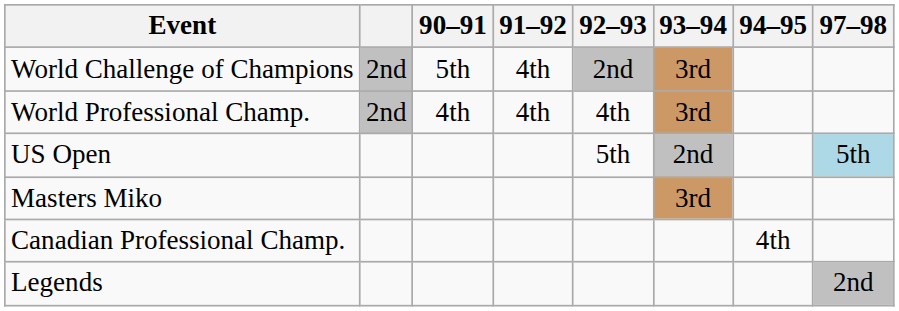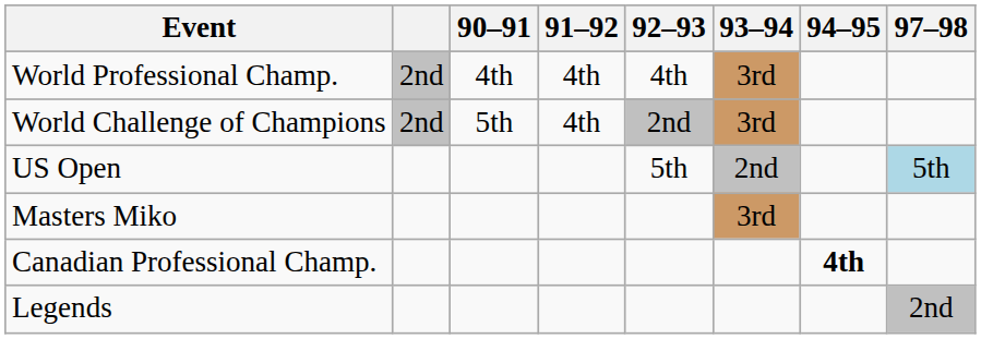rows swapped: World Professional Champ. <-> World Challenge of Champions
Canadian Professional Champ. | 94–95: normal -> bold
